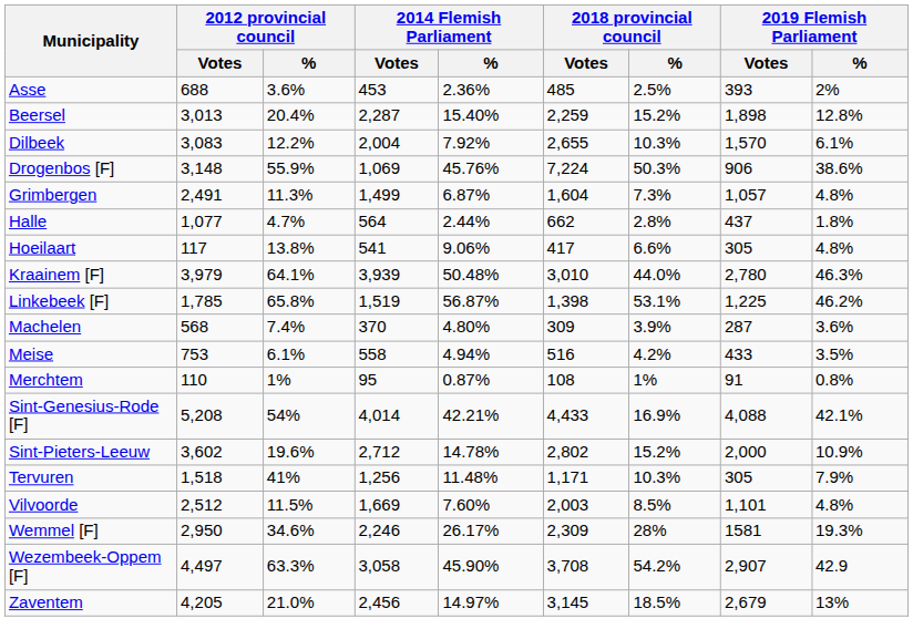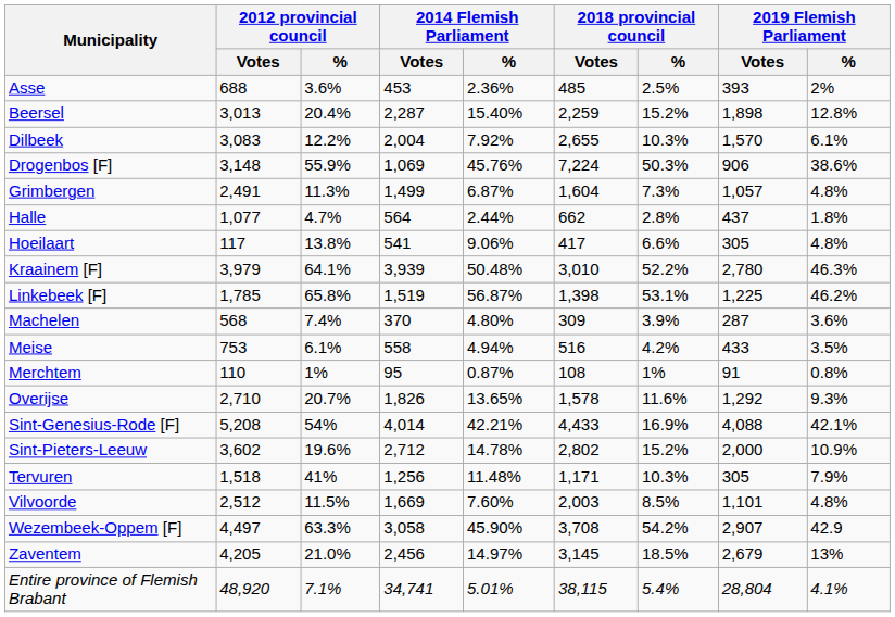Kraainem [F] | 2018 provincial council / %: 44.0% -> 52.2%
+ row: Overijse | 2,710 | 20.7% | 1,826 | 13.65% | 1,578 | 11.6% | 1,292 | 9.3%
- row: Wemmel [F] | 2,950 | 34.6% | 2,246 | 26.17% | 2,309 | 28% | 1581 | 19.3%
+ row: Entire province of Flemish Brabant | 48,920 | 7.1% | 34,741 | 5.01% | 38,115 | 5.4% | 28,804 | 4.1%
